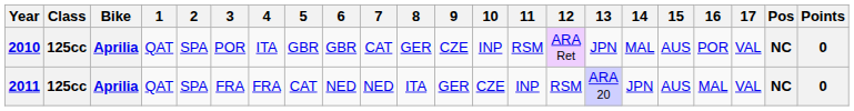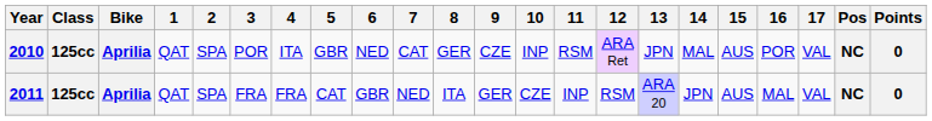2010 | 6: GBR -> NED
2011 | 6: NED -> GBR
